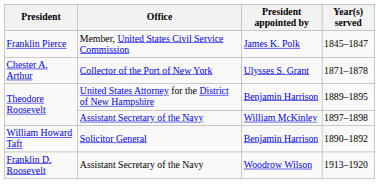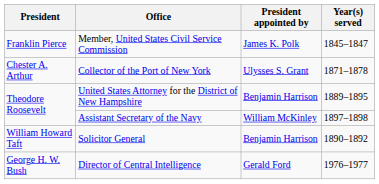- row: Franklin D. Roosevelt | Assistant Secretary of the Navy | Woodrow Wilson | 1913–1920
+ row: George H. W. Bush | Director of Central Intelligence | Gerald Ford | 1976–1977
